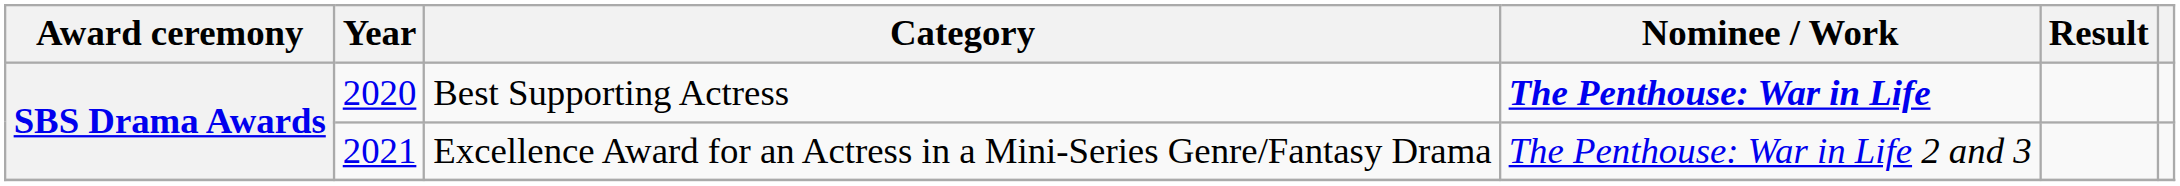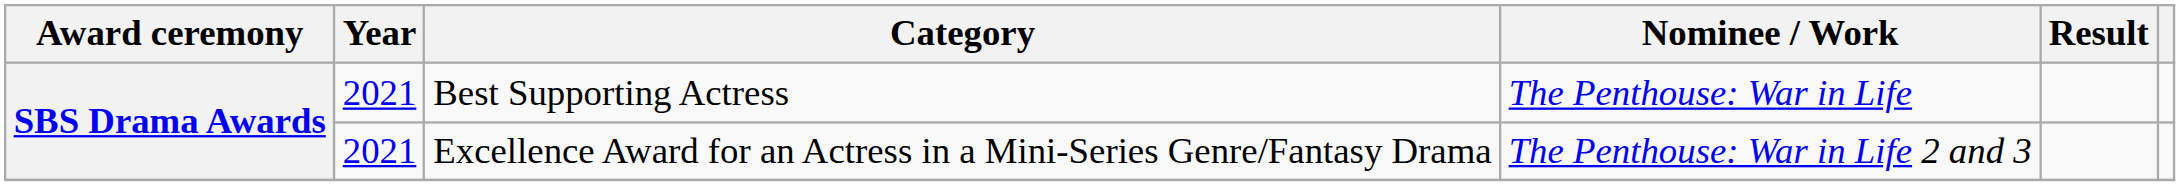Best Supporting Actress | Year: 2020 -> 2021
Best Supporting Actress | Nominee / Work: bold -> normal
